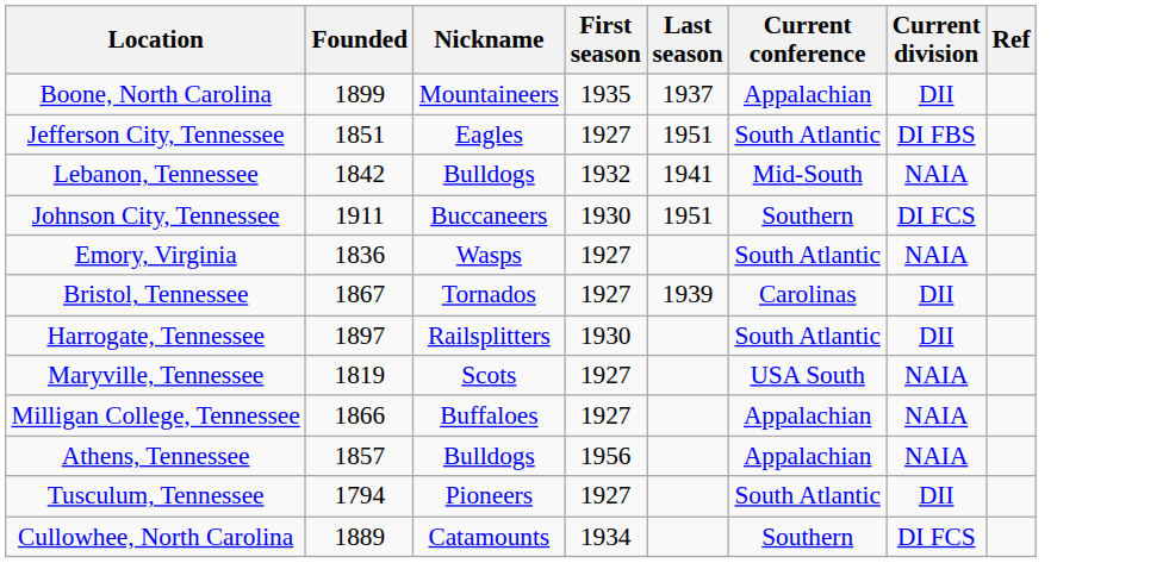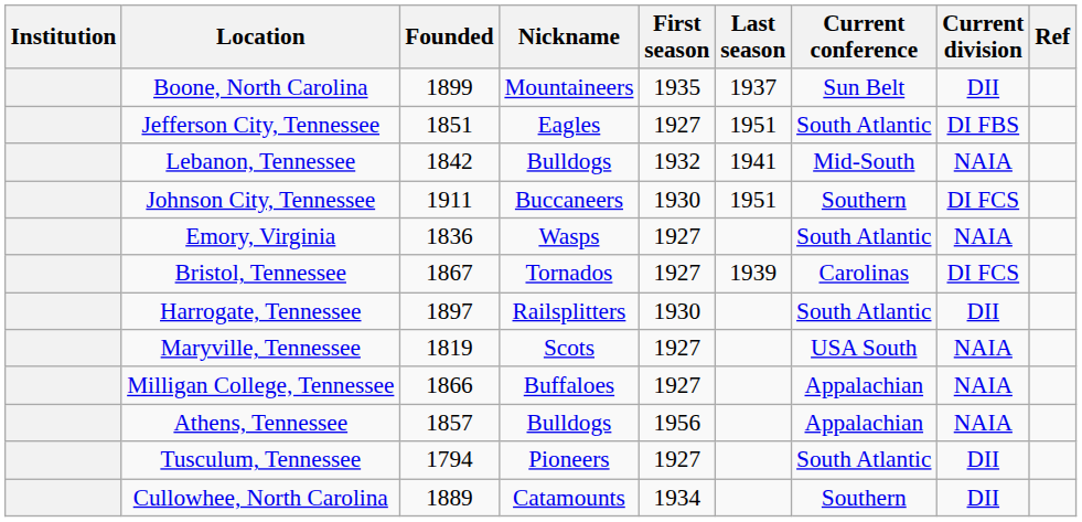+ column: Institution
Boone, North Carolina | Current conference: Appalachian -> Sun Belt
Bristol, Tennessee | Current division: DII -> DI FCS
Cullowhee, North Carolina | Current division: DI FCS -> DII
